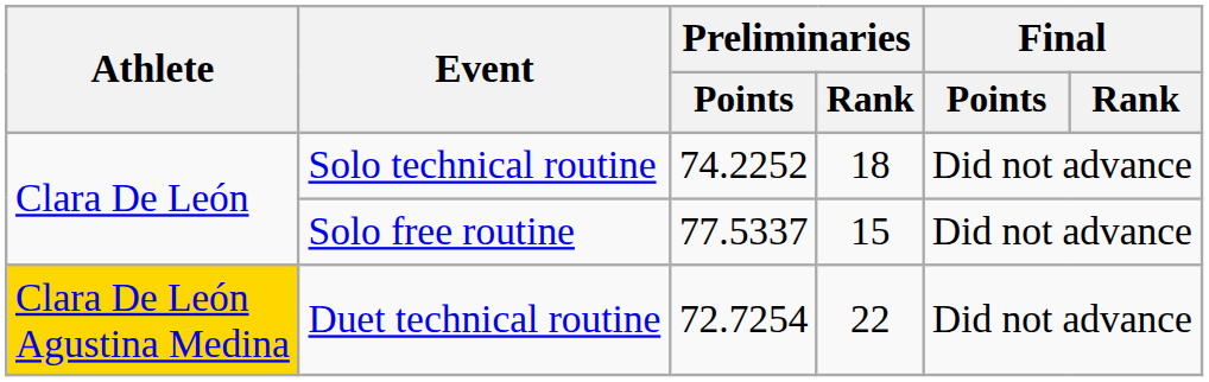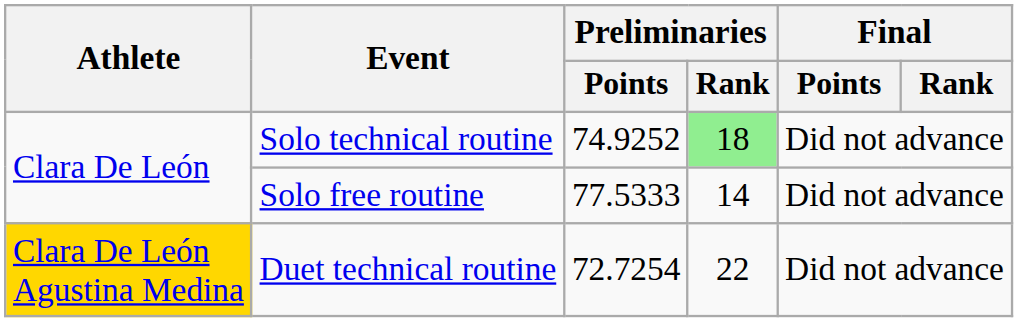Solo technical routine | Preliminaries / Points: 74.2252 -> 74.9252
Solo technical routine | Preliminaries / Rank: no background -> lightgreen background
Solo free routine | Preliminaries / Points: 77.5337 -> 77.5333
Solo free routine | Preliminaries / Rank: 15 -> 14
